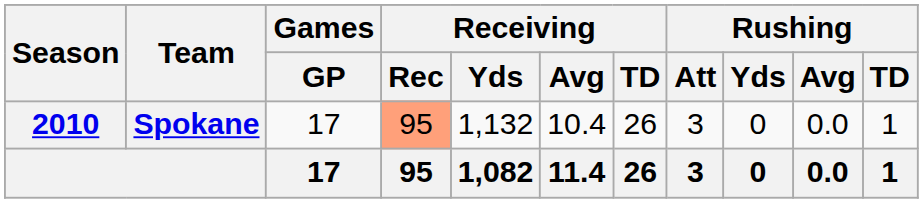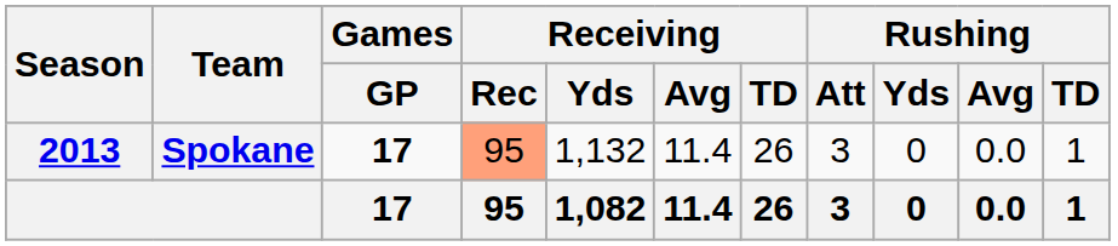Spokane | Season: 2010 -> 2013
Spokane | Games / GP: normal -> bold
Spokane | Receiving / Avg: 10.4 -> 11.4
